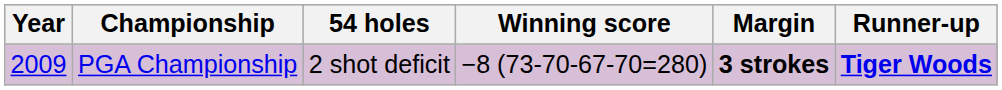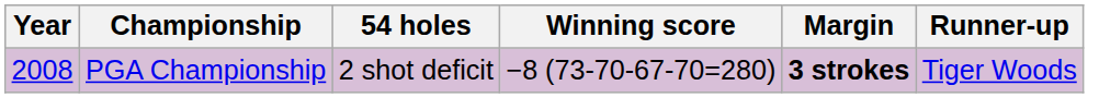PGA Championship | Year: 2009 -> 2008
PGA Championship | Runner-up: bold -> normal
